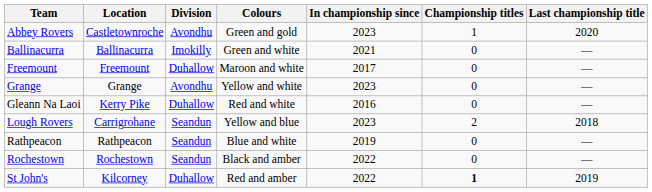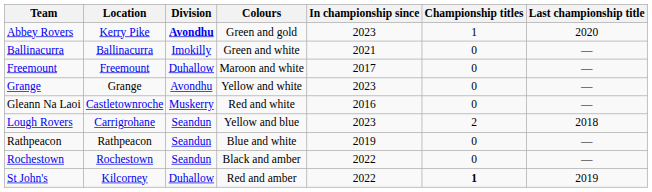Abbey Rovers | Location: Castletownroche -> Kerry Pike
Abbey Rovers | Division: normal -> bold
Gleann Na Laoi | Location: Kerry Pike -> Castletownroche
Gleann Na Laoi | Division: Duhallow -> Muskerry
